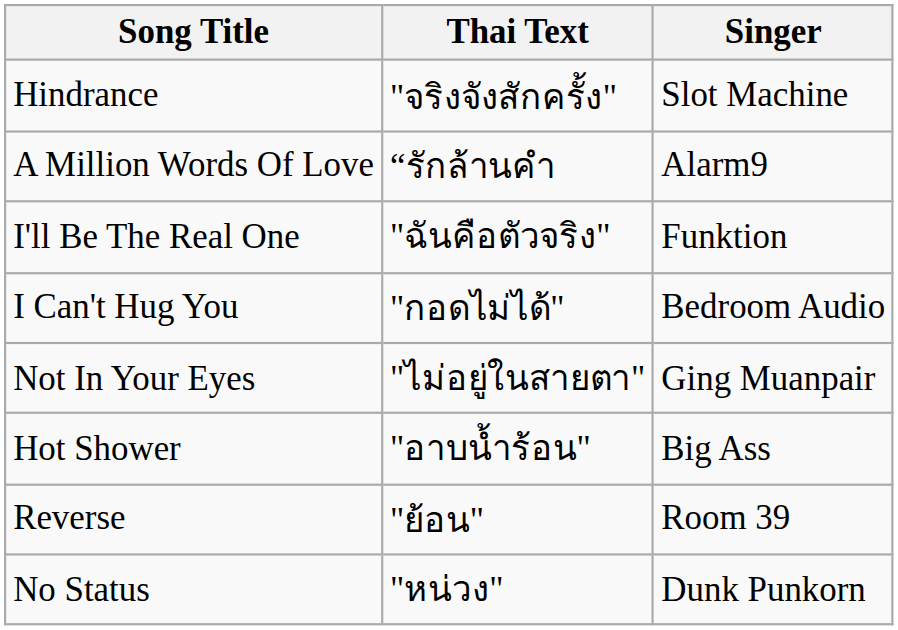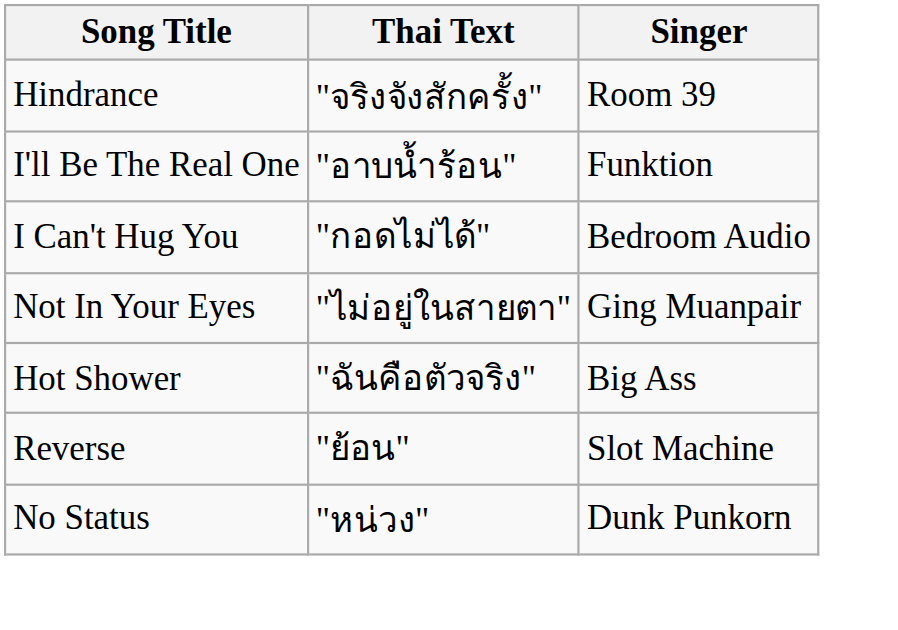Hindrance | Singer: Slot Machine -> Room 39
- row: A Million Words Of Love | “รักล้านคำ | Alarm9
I'll Be The Real One | Thai Text: "ฉันคือตัวจริง" -> "อาบน้ำร้อน"
Hot Shower | Thai Text: "อาบน้ำร้อน" -> "ฉันคือตัวจริง"
Reverse | Singer: Room 39 -> Slot Machine
